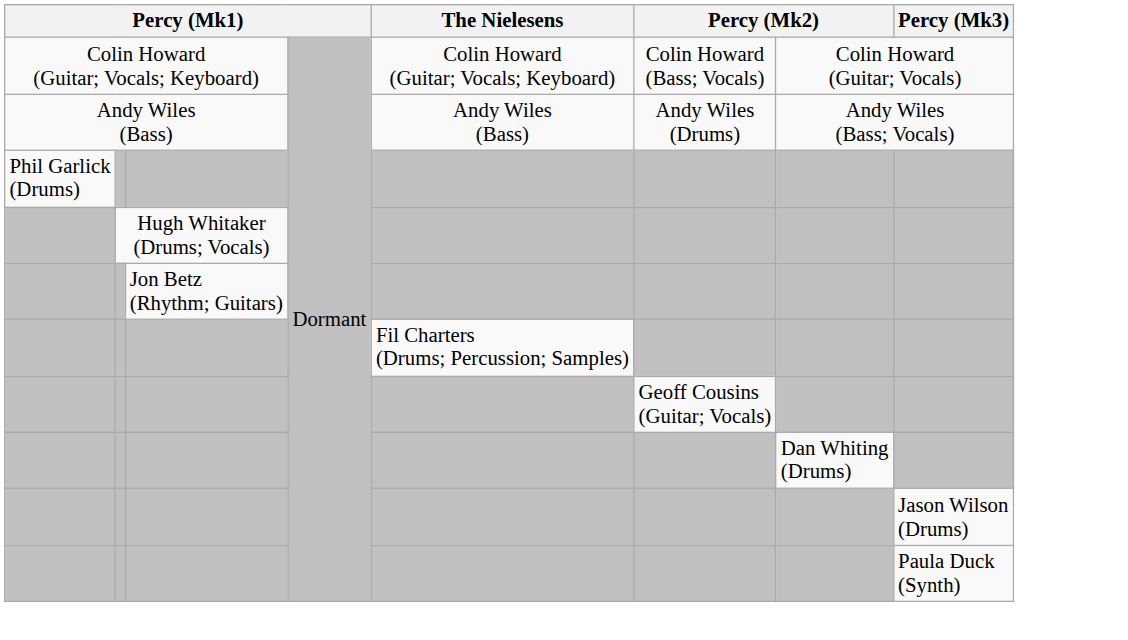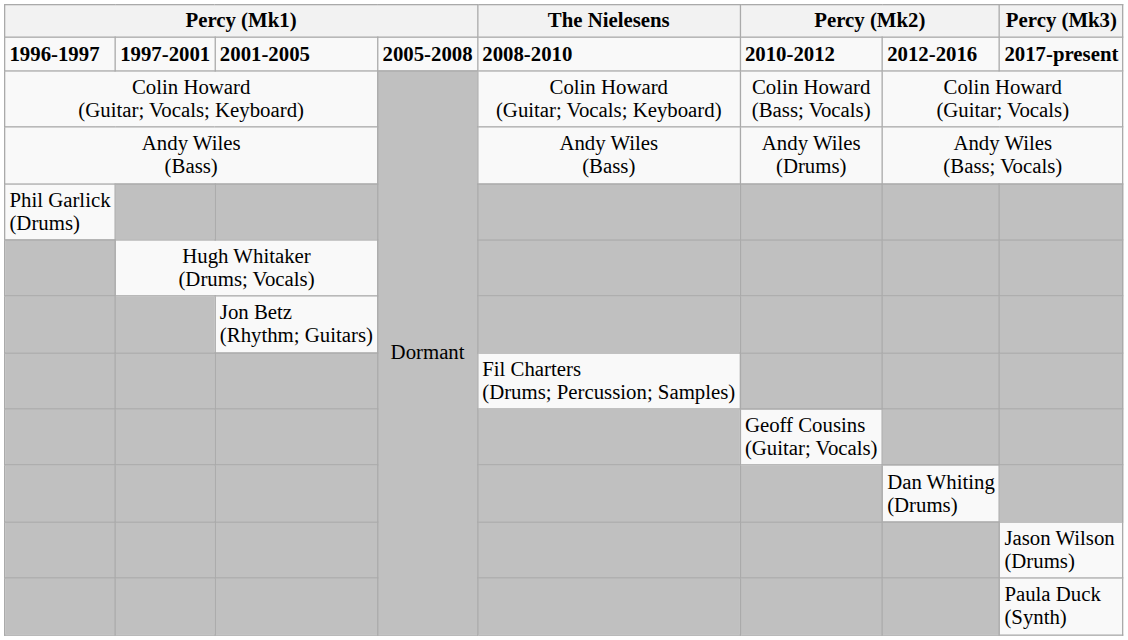+ row: 1996-1997 | 1997-2001 | 2001-2005 | 2005-2008 | 2008-2010 | 2010-2012 | 2012-2016 | 2017-present
